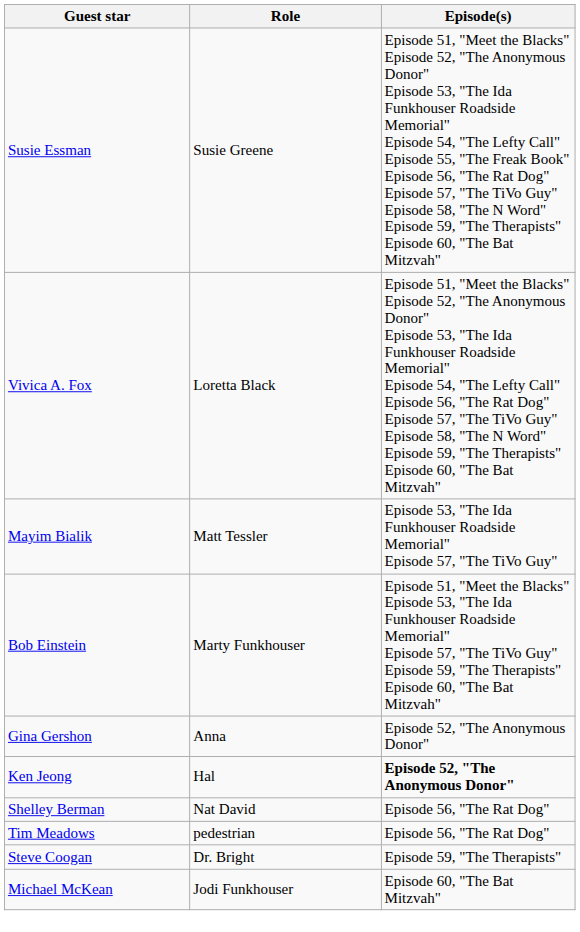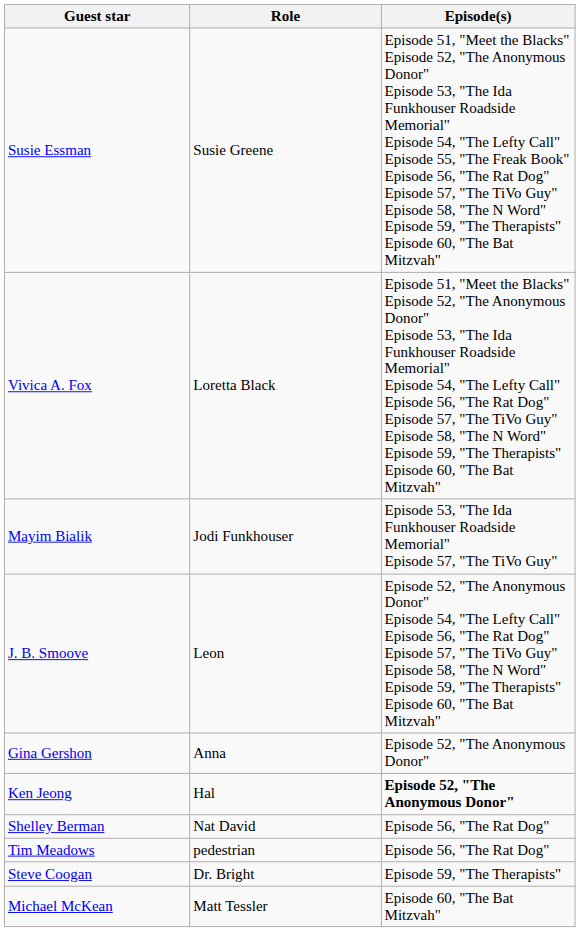Mayim Bialik | Role: Matt Tessler -> Jodi Funkhouser
- row: Bob Einstein | Marty Funkhouser | Episode 51, "Meet the Blacks" Episode 53, "The Ida Funkhouser Roadside Memorial" Episode 57, "The TiVo Guy" Episode 59, "The Therapists" Episode 60, "The Bat Mitzvah"
+ row: J. B. Smoove | Leon | Episode 52, "The Anonymous Donor" Episode 54, "The Lefty Call" Episode 56, "The Rat Dog" Episode 57, "The TiVo Guy" Episode 58, "The N Word" Episode 59, "The Therapists" Episode 60, "The Bat Mitzvah"
Michael McKean | Role: Jodi Funkhouser -> Matt Tessler
